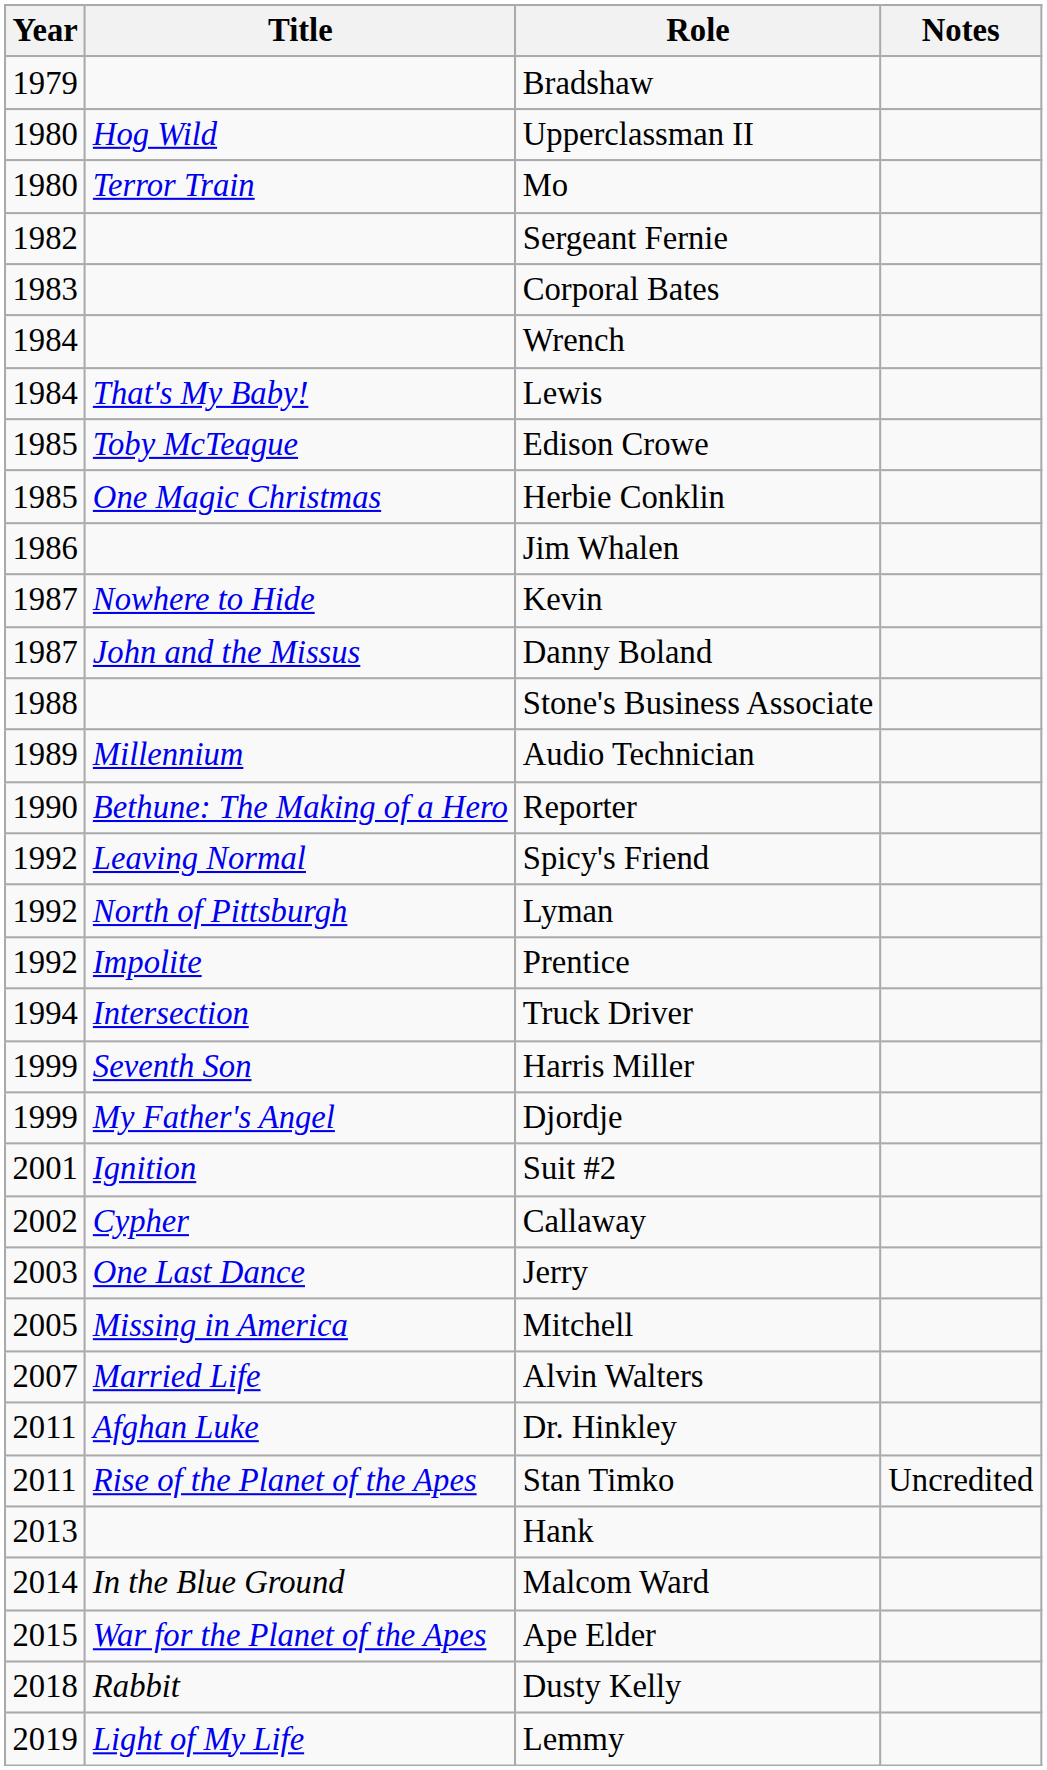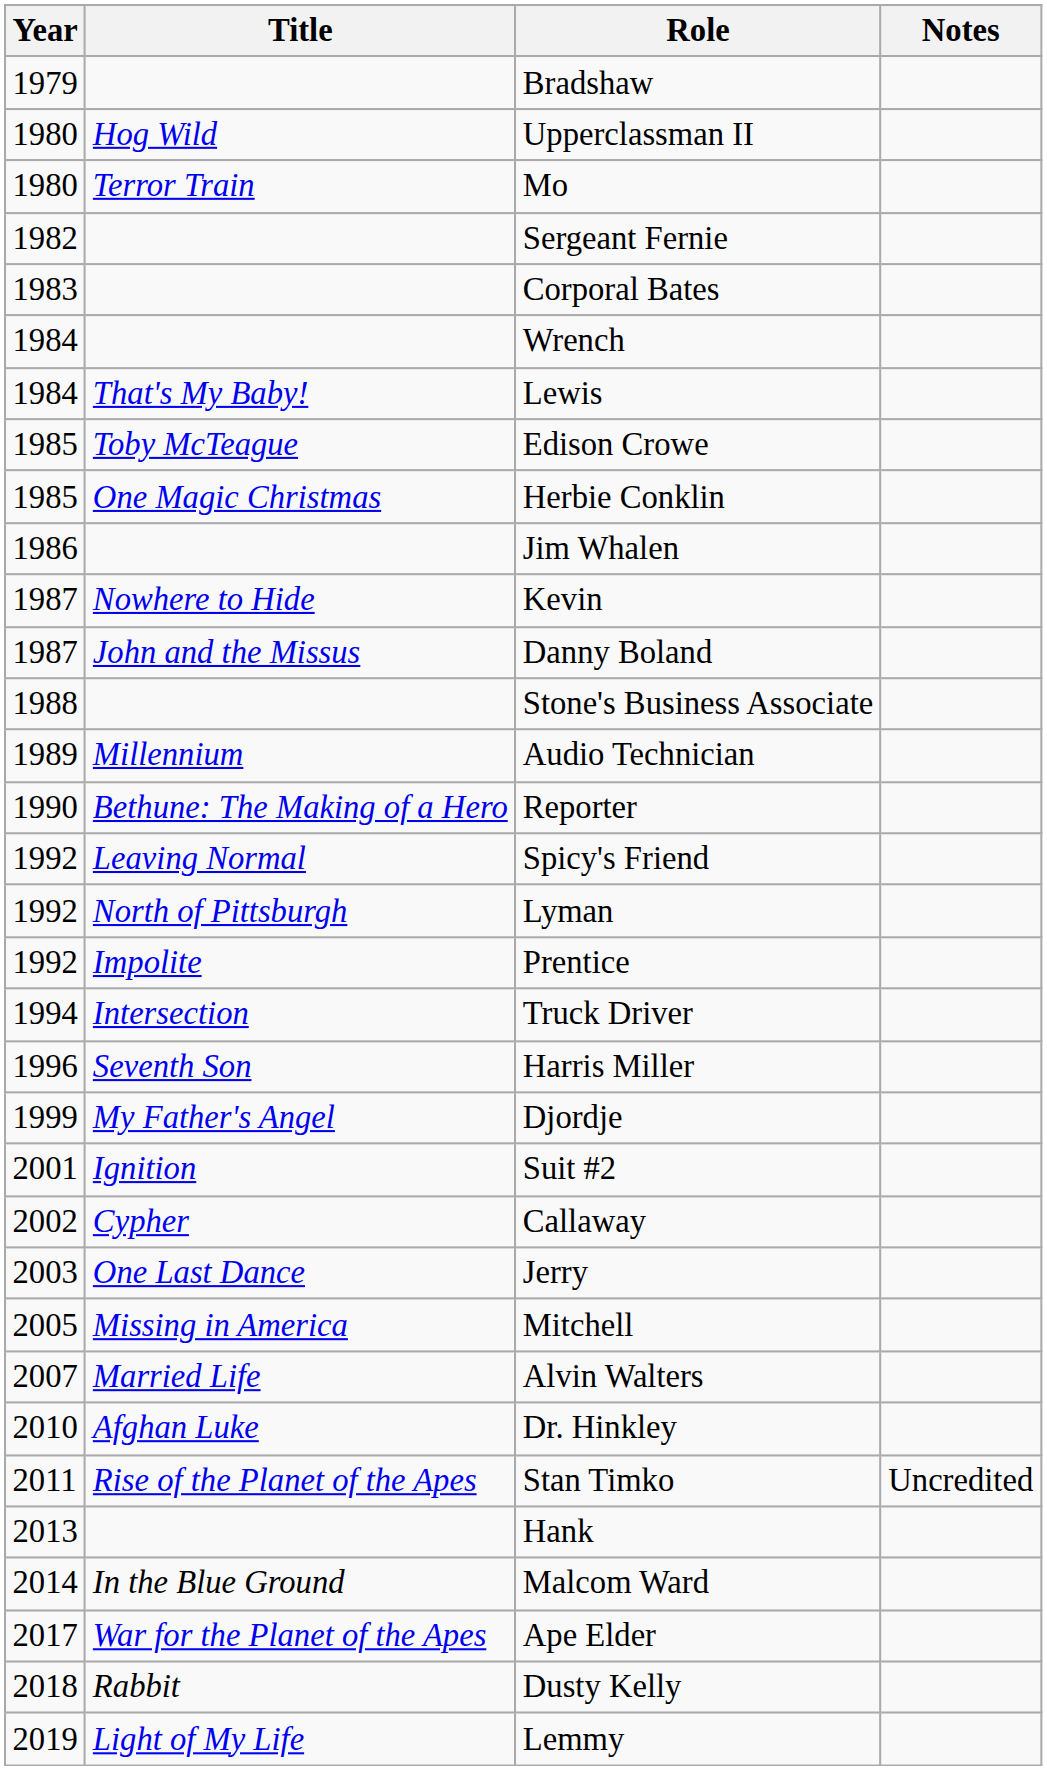Harris Miller | Year: 1999 -> 1996
Dr. Hinkley | Year: 2011 -> 2010
Ape Elder | Year: 2015 -> 2017
